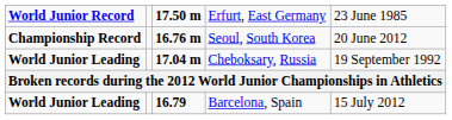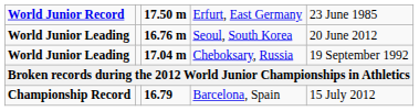Seoul, South Korea | column 1: Championship Record -> World Junior Leading
Barcelona, Spain | column 1: World Junior Leading -> Championship Record
